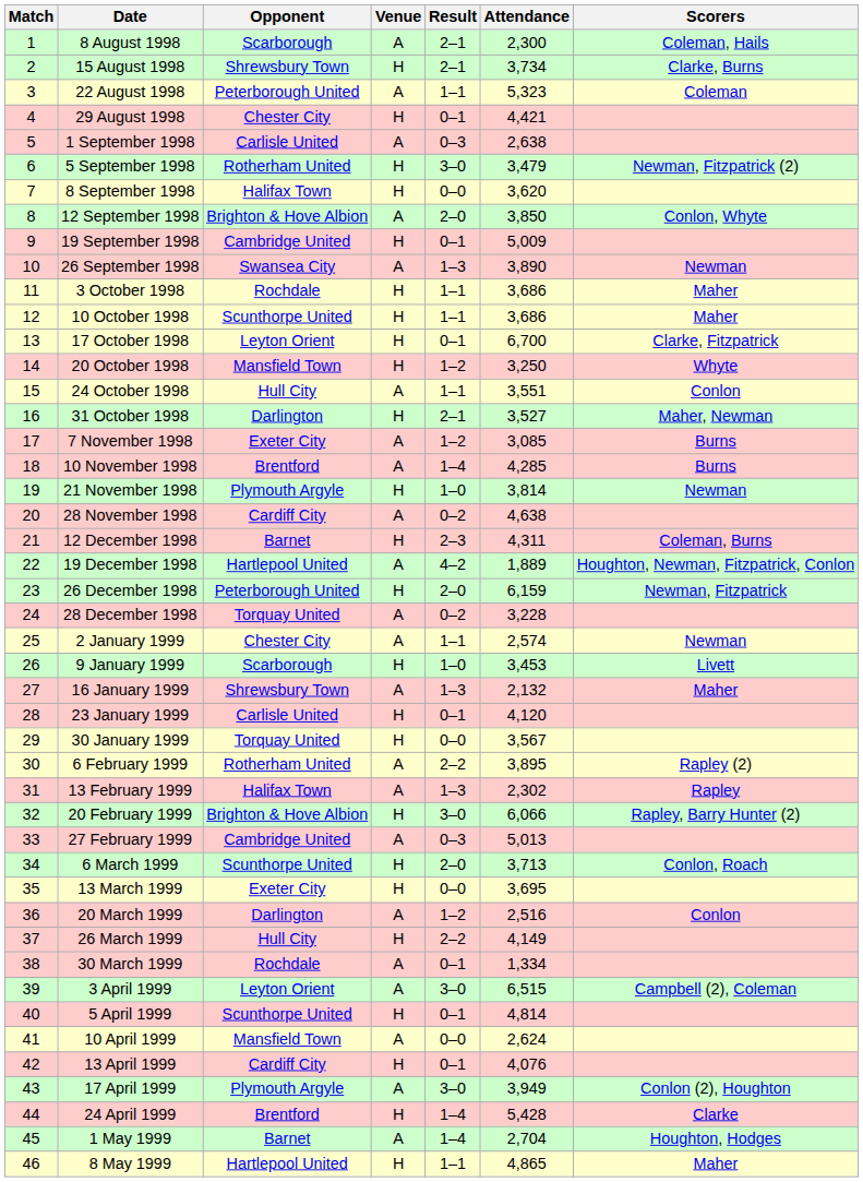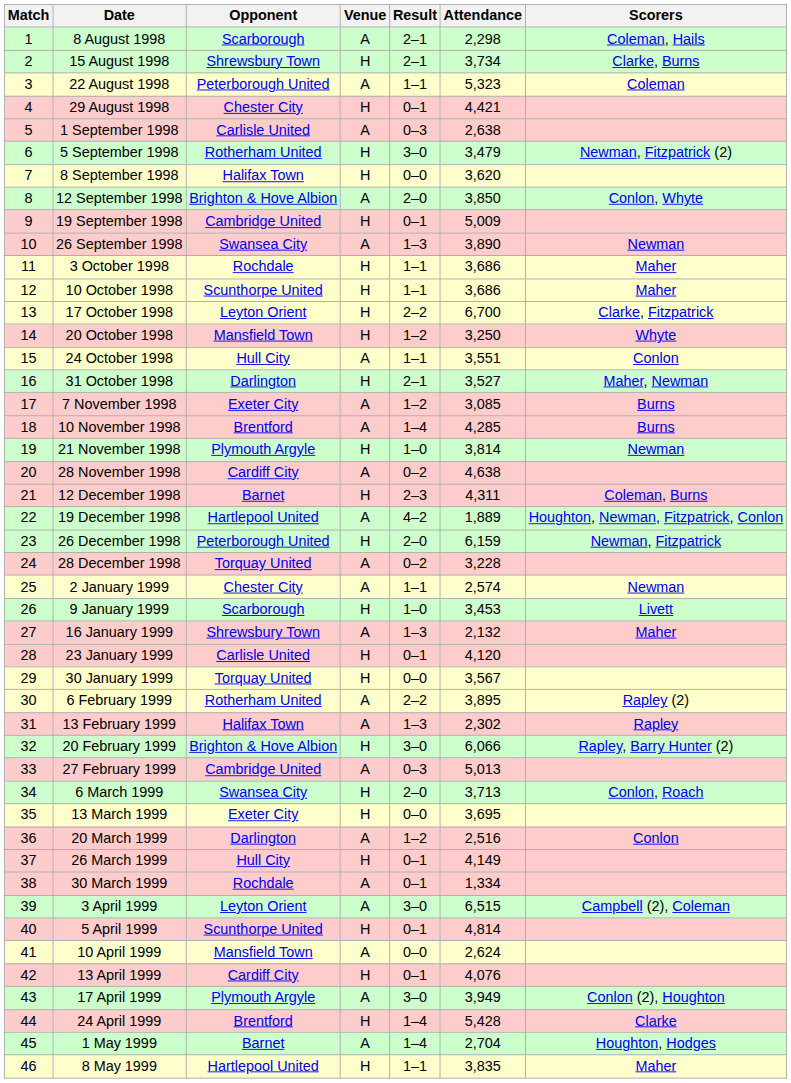8 August 1998 | Attendance: 2,300 -> 2,298
17 October 1998 | Result: 0–1 -> 2–2
6 March 1999 | Opponent: Scunthorpe United -> Swansea City
26 March 1999 | Result: 2–2 -> 0–1
8 May 1999 | Attendance: 4,865 -> 3,835
